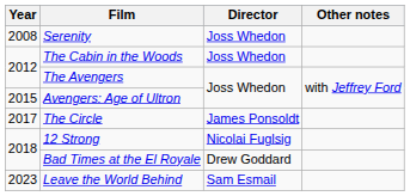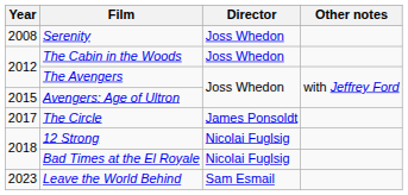Bad Times at the El Royale | Director: Drew Goddard -> Nicolai Fuglsig
